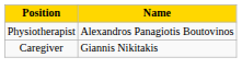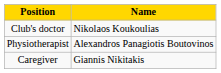+ row: Club's doctor | Nikolaos Koukoulias
